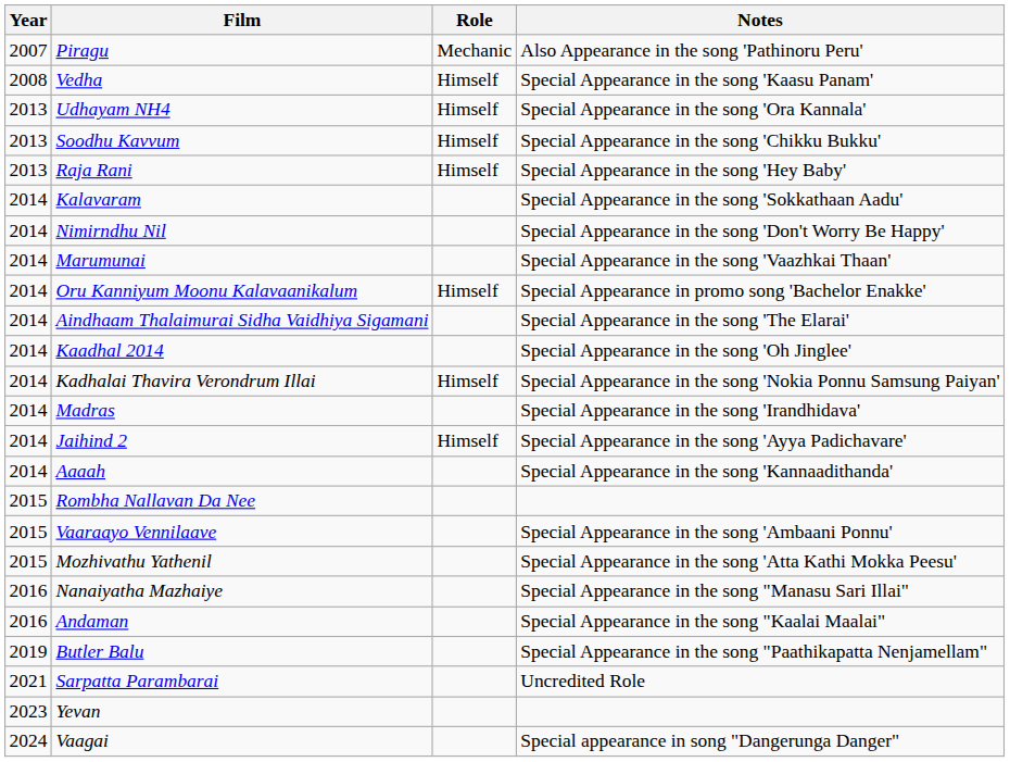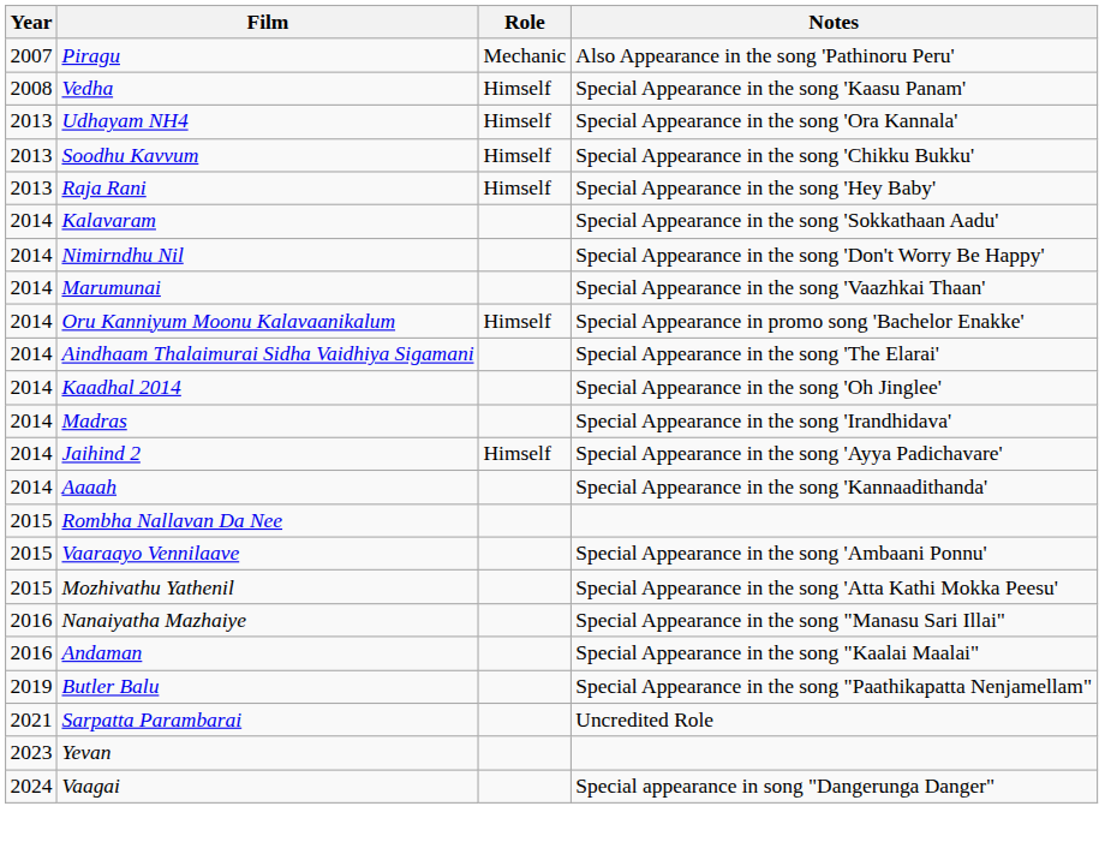- row: 2014 | Kadhalai Thavira Verondrum Illai | Himself | Special Appearance in the song 'Nokia Ponnu Samsung Paiyan'
